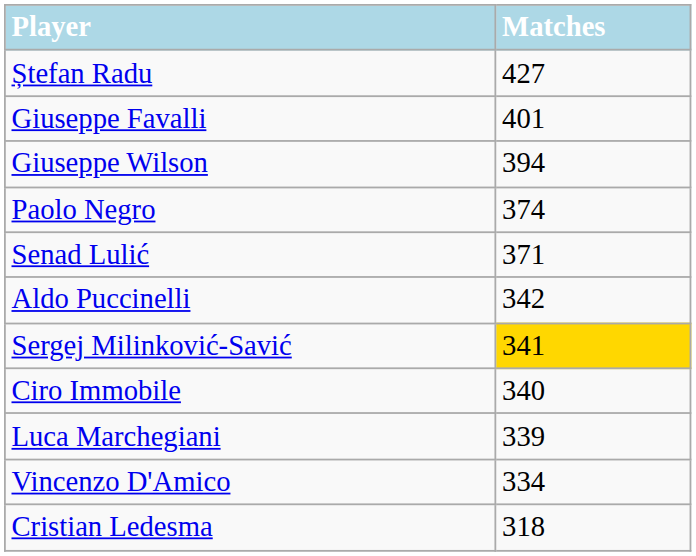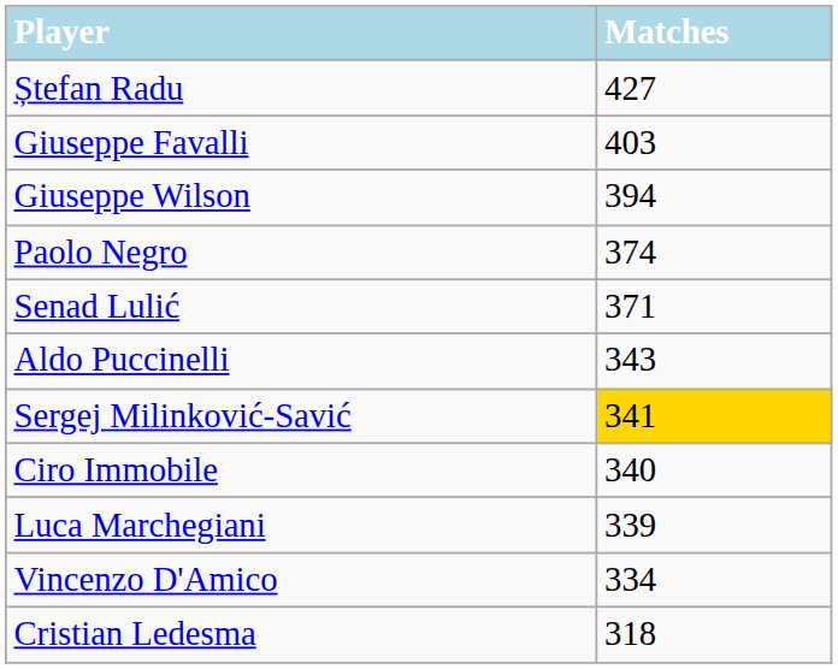Giuseppe Favalli | Matches: 401 -> 403
Aldo Puccinelli | Matches: 342 -> 343
